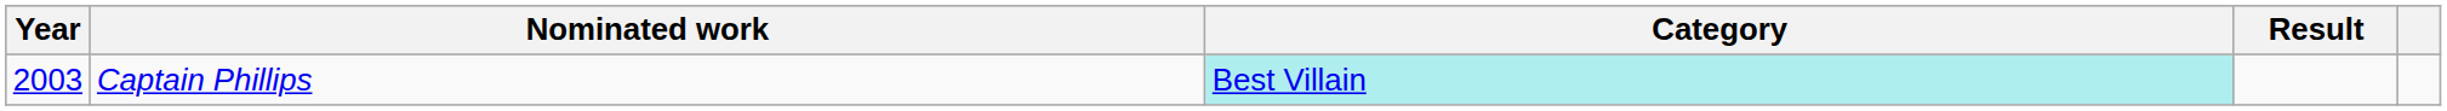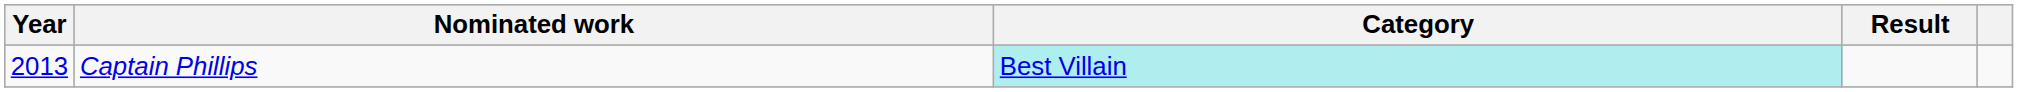Captain Phillips | Year: 2003 -> 2013
